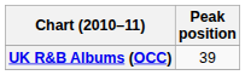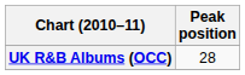UK R&B Albums (OCC) | Peak position: 39 -> 28
